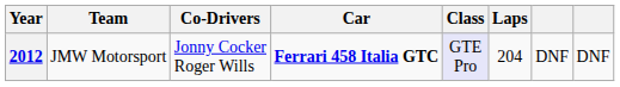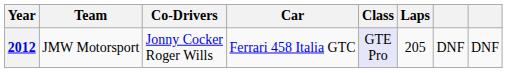2012 | Car: bold -> normal
2012 | Laps: 204 -> 205
